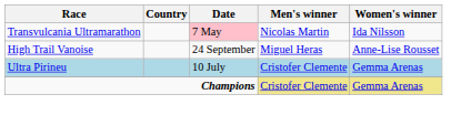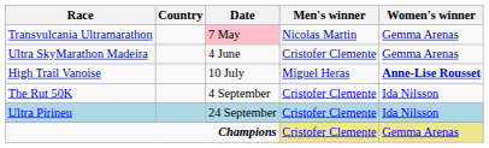Transvulcania Ultramarathon | Women's winner: Ida Nilsson -> Gemma Arenas
+ row: Ultra SkyMarathon Madeira | 4 June | Cristofer Clemente | Gemma Arenas
High Trail Vanoise | Date: 24 September -> 10 July
High Trail Vanoise | Women's winner: normal -> bold
+ row: The Rut 50K | 4 September | Cristofer Clemente | Ida Nilsson
Ultra Pirineu | Date: 10 July -> 24 September
Ultra Pirineu | Women's winner: Gemma Arenas -> Ida Nilsson
